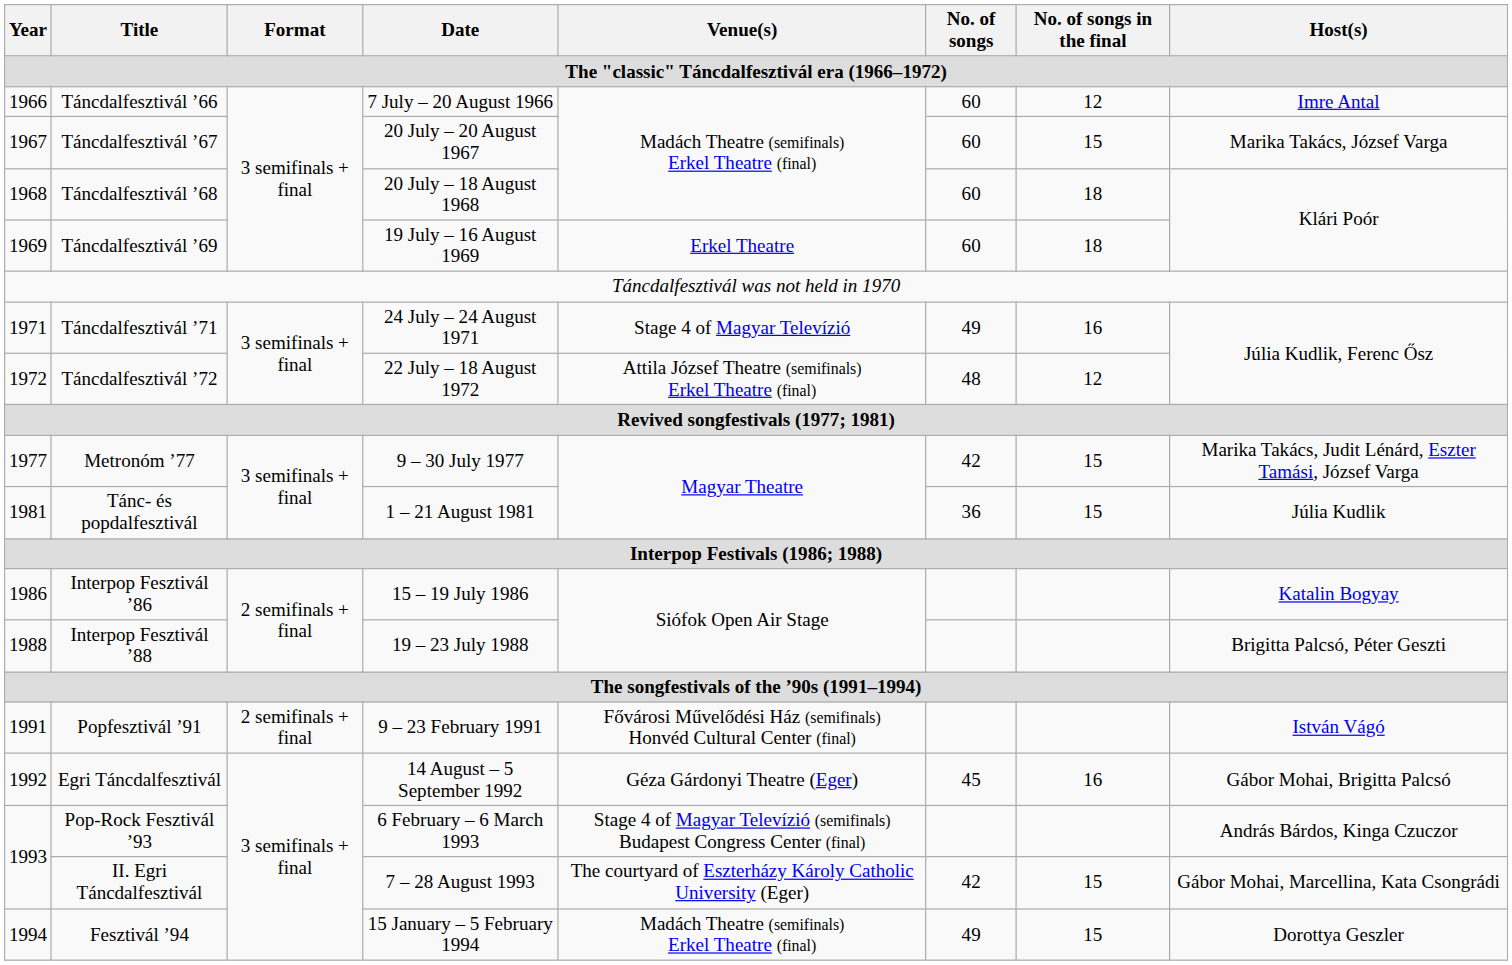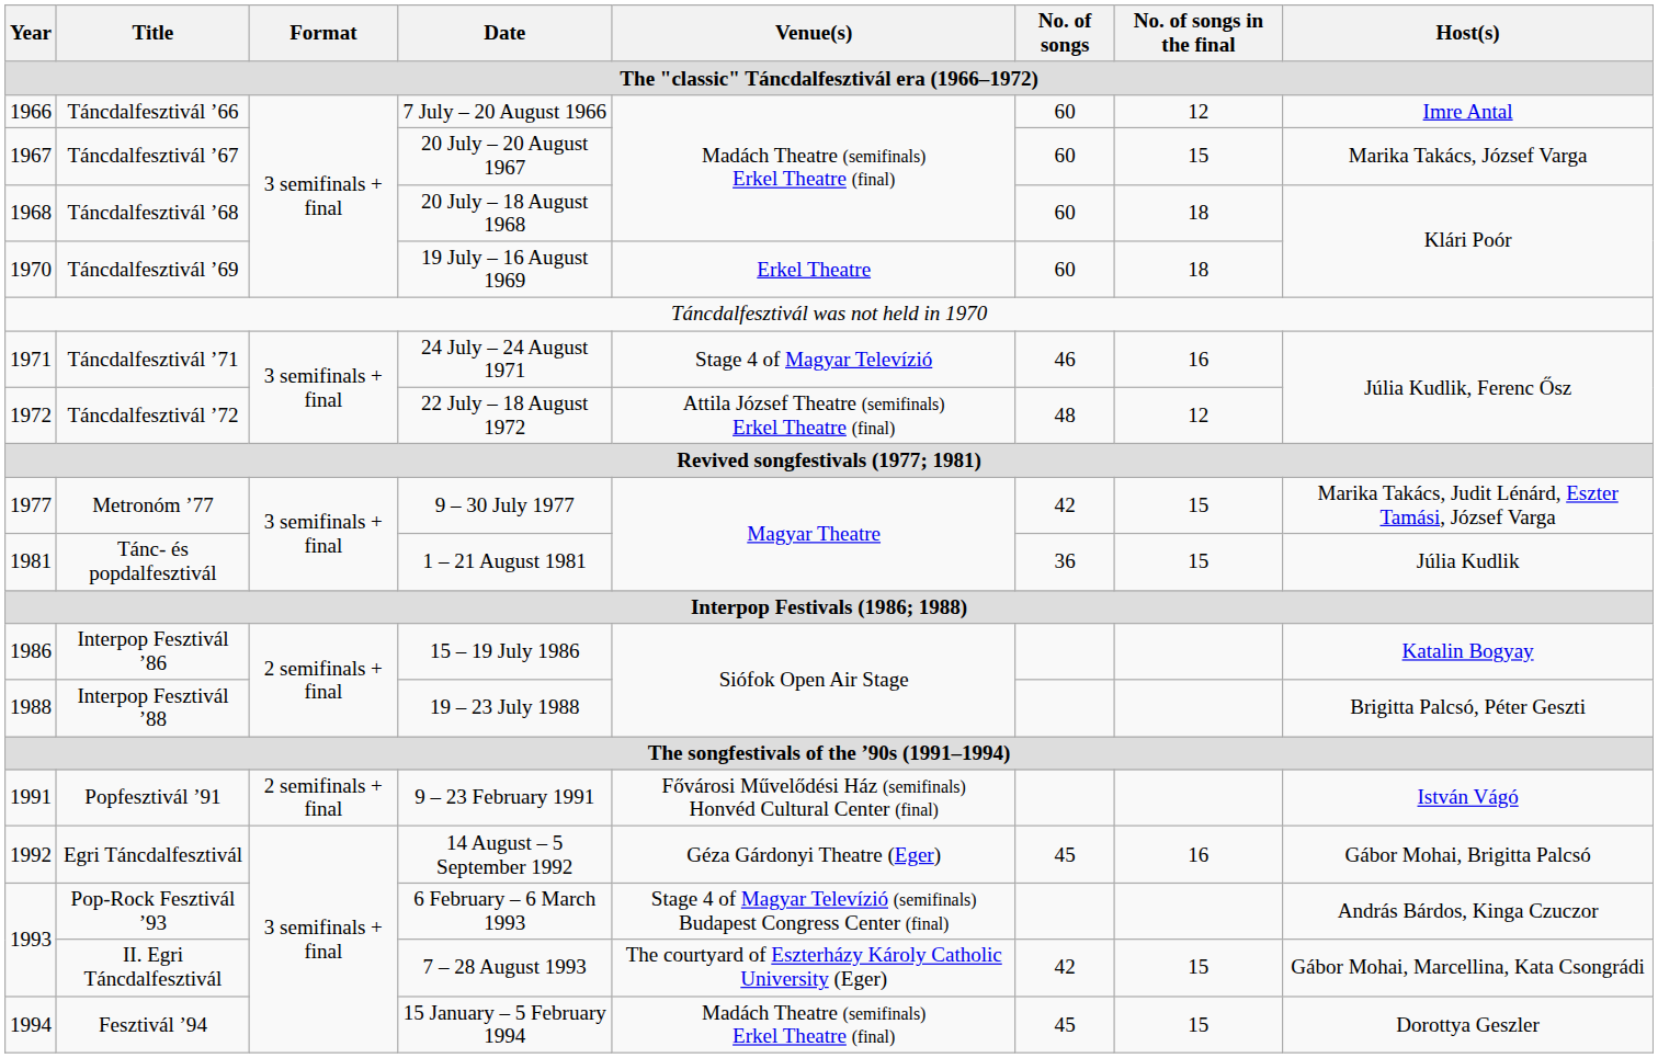Táncdalfesztivál ’69 | Year: 1969 -> 1970
Táncdalfesztivál ’71 | No. of songs: 49 -> 46
Fesztivál ’94 | No. of songs: 49 -> 45
